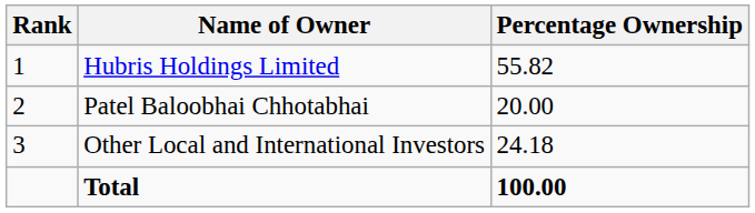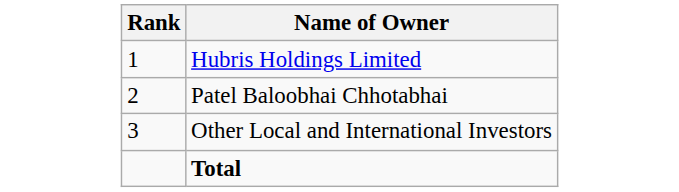- column: Percentage Ownership | 55.82 | 20.00 | 24.18 | 100.00
